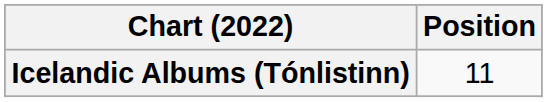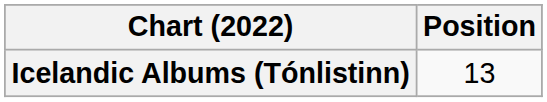Icelandic Albums (Tónlistinn) | Position: 11 -> 13
